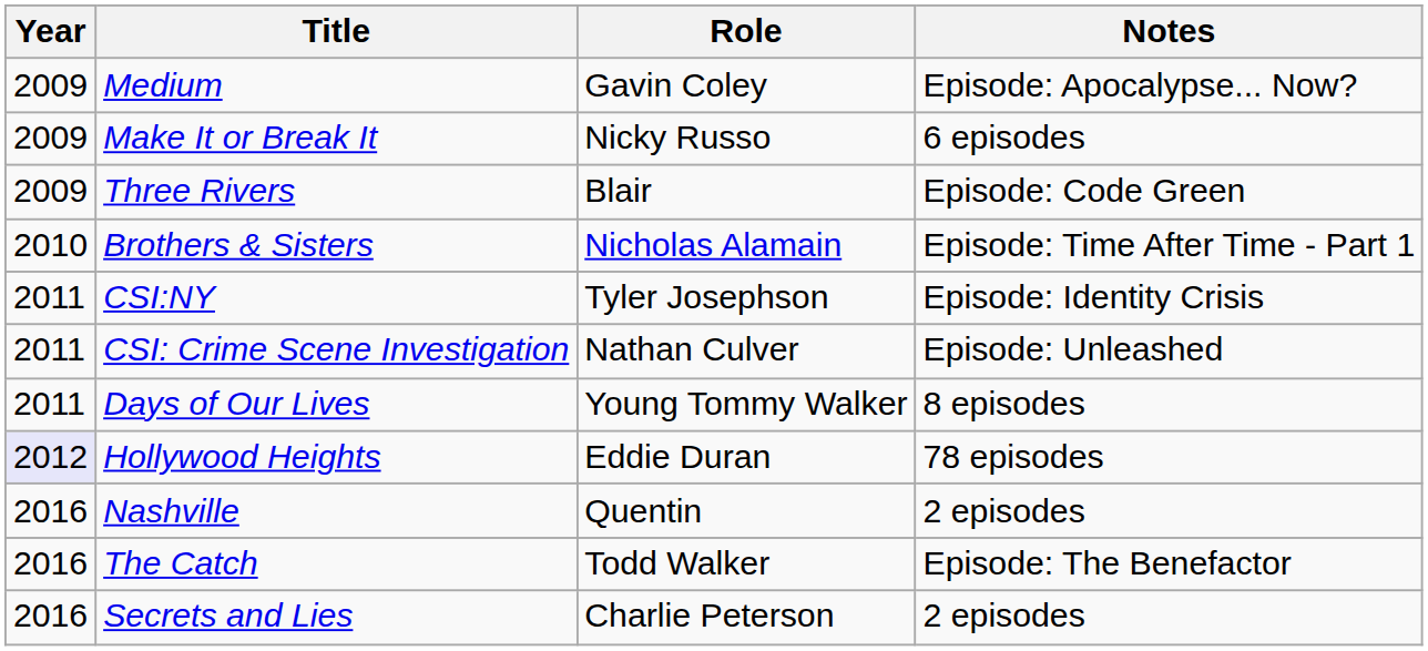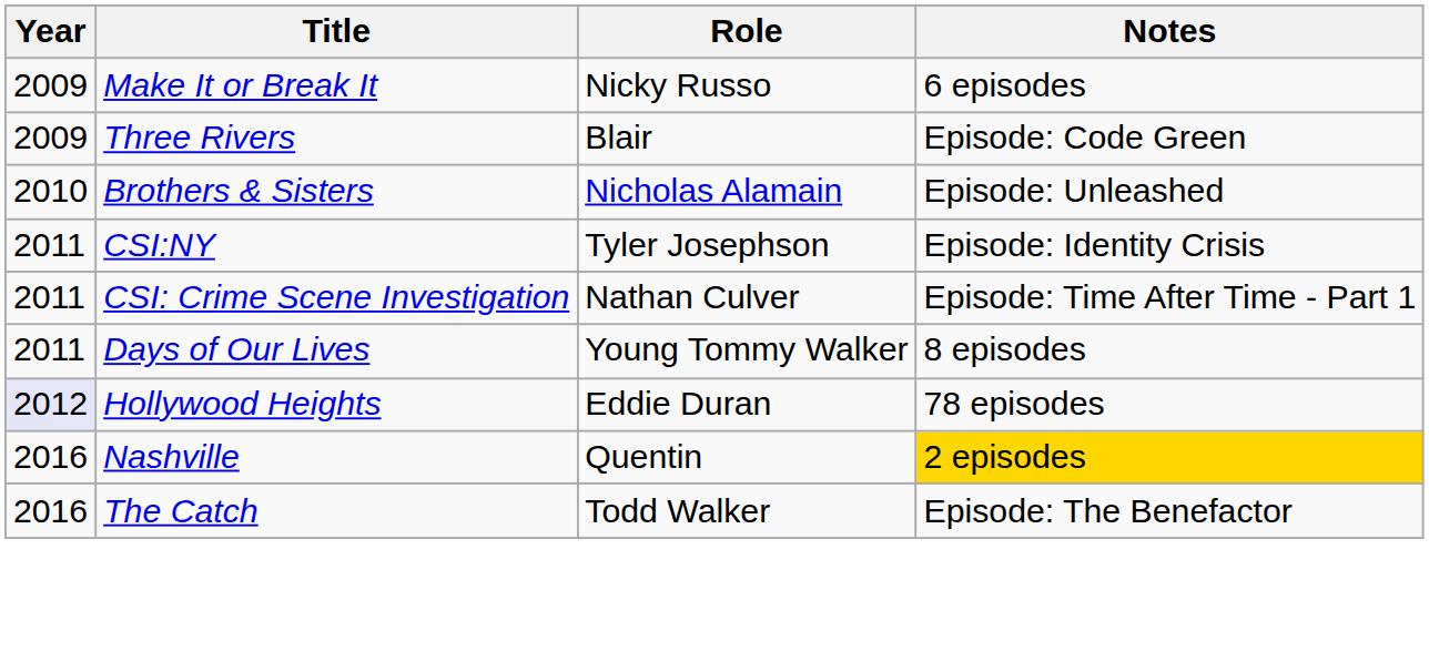- row: 2009 | Medium | Gavin Coley | Episode: Apocalypse... Now?
Brothers & Sisters | Notes: Episode: Time After Time - Part 1 -> Episode: Unleashed
CSI: Crime Scene Investigation | Notes: Episode: Unleashed -> Episode: Time After Time - Part 1
Nashville | Notes: no background -> gold background
- row: 2016 | Secrets and Lies | Charlie Peterson | 2 episodes
